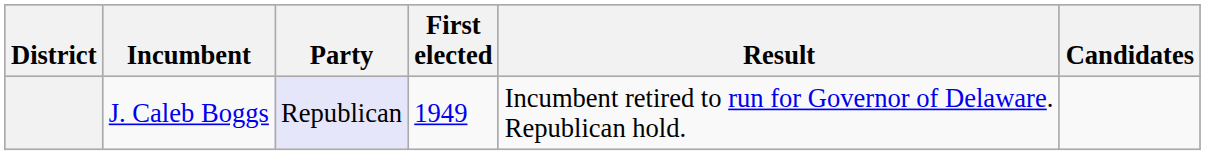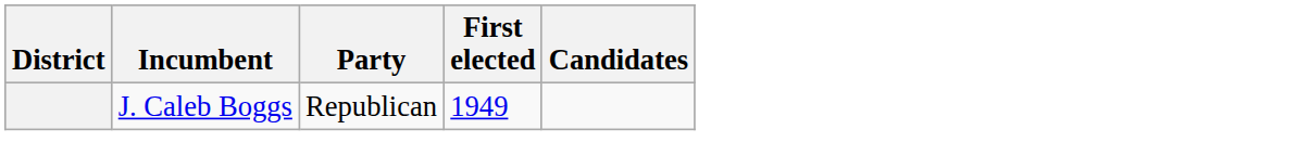- column: Result | Incumbent retired to run for Governor of Delaware. Republican hold.
J. Caleb Boggs | Party: lavender background -> no background
